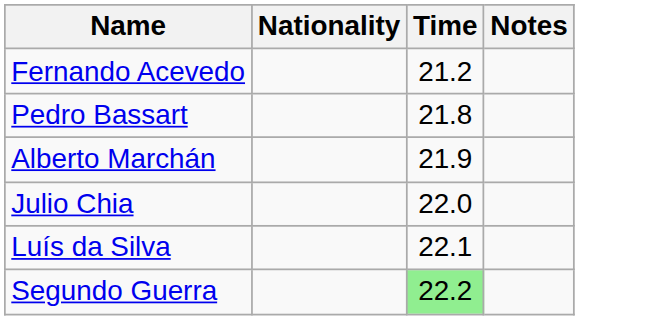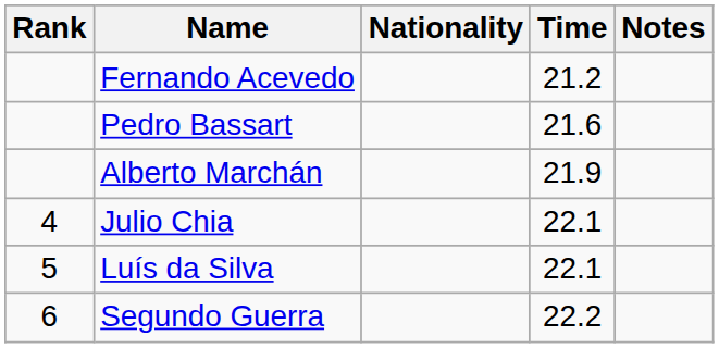+ column: Rank | 4 | 5 | 6
Pedro Bassart | Time: 21.8 -> 21.6
Julio Chia | Time: 22.0 -> 22.1
Segundo Guerra | Time: lightgreen background -> no background
